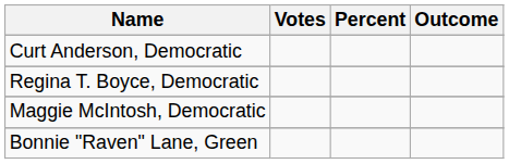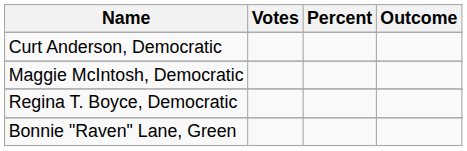rows swapped: Regina T. Boyce, Democratic <-> Maggie McIntosh, Democratic
